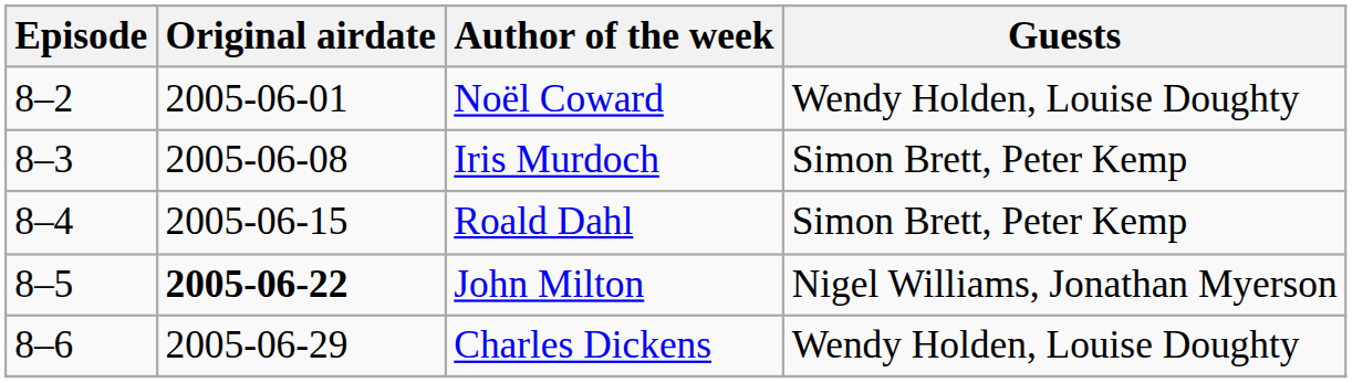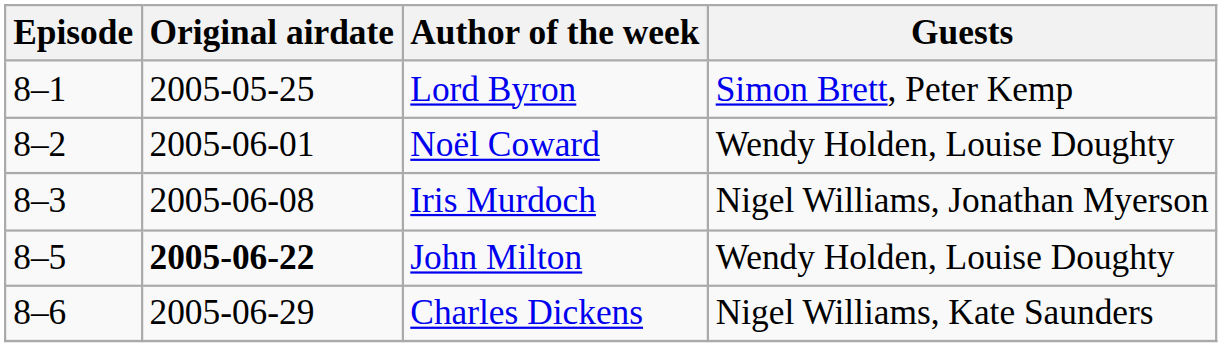+ row: 8–1 | 2005-05-25 | Lord Byron | Simon Brett, Peter Kemp
Iris Murdoch | Guests: Simon Brett, Peter Kemp -> Nigel Williams, Jonathan Myerson
- row: 8–4 | 2005-06-15 | Roald Dahl | Simon Brett, Peter Kemp
John Milton | Guests: Nigel Williams, Jonathan Myerson -> Wendy Holden, Louise Doughty
Charles Dickens | Guests: Wendy Holden, Louise Doughty -> Nigel Williams, Kate Saunders
